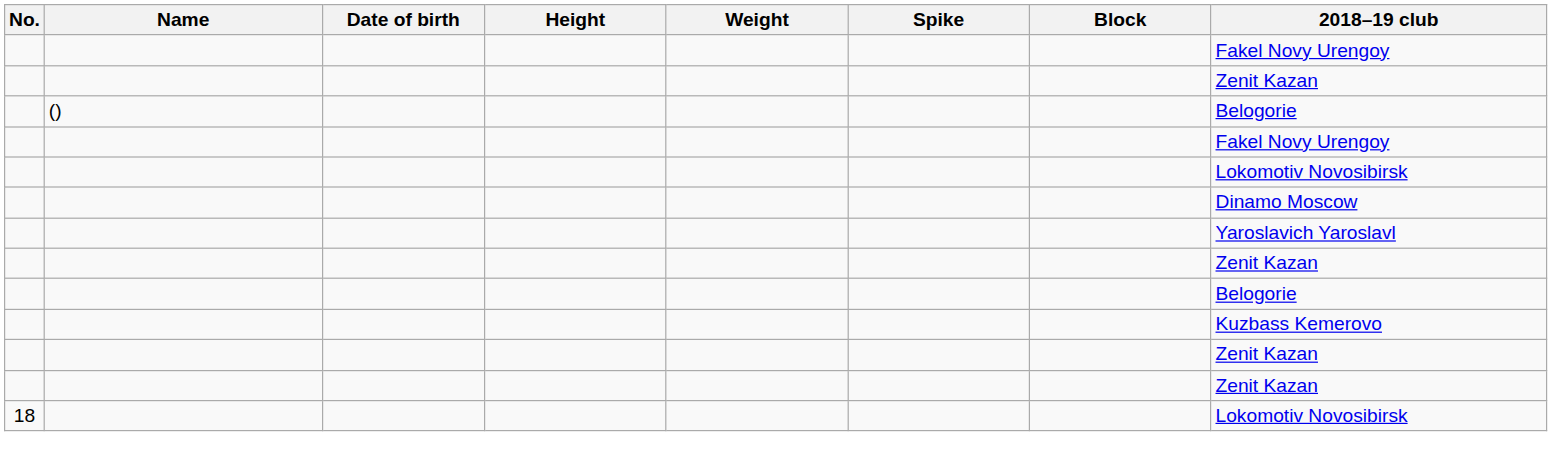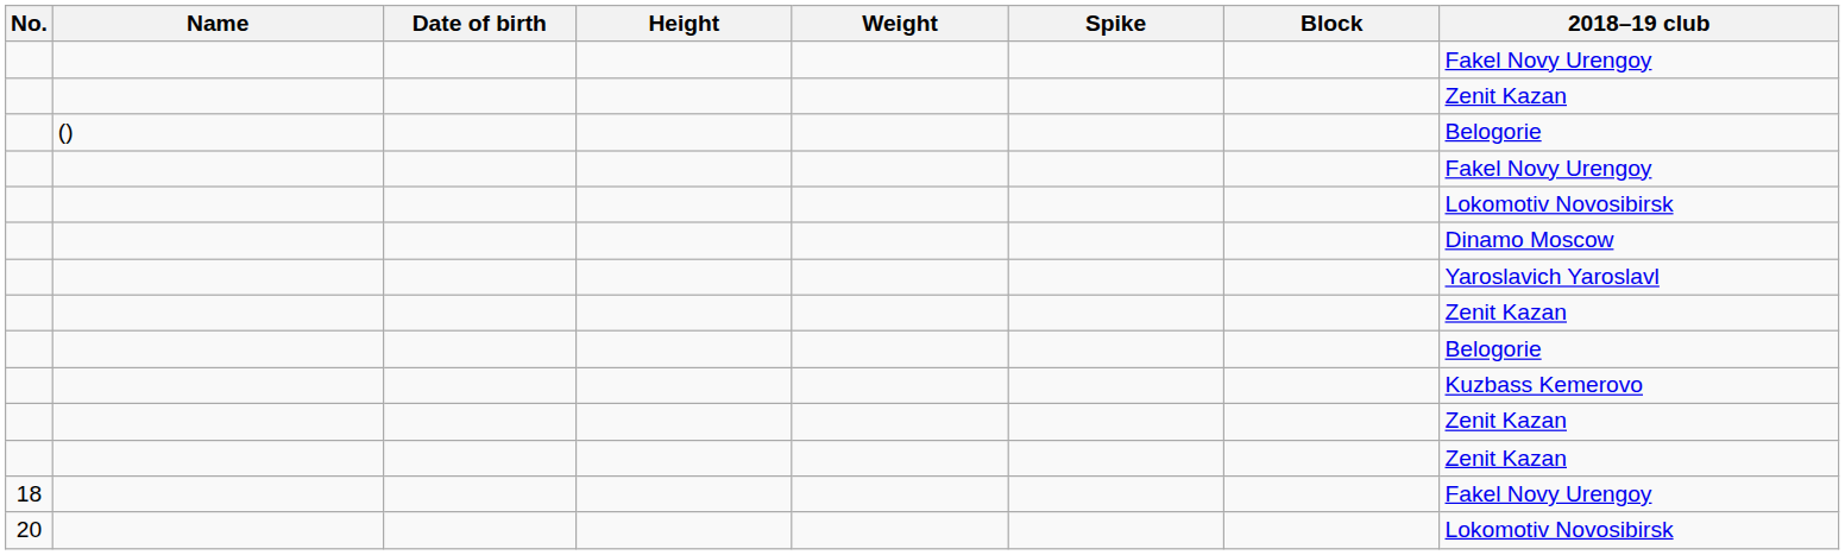18 | 2018–19 club: Lokomotiv Novosibirsk -> Fakel Novy Urengoy
+ row: 20 | Lokomotiv Novosibirsk
